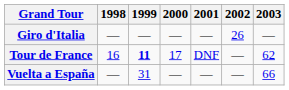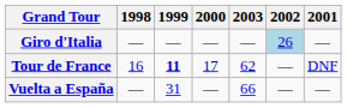columns swapped: 2001 <-> 2003
Giro d'Italia | 2002: no background -> lightblue background
